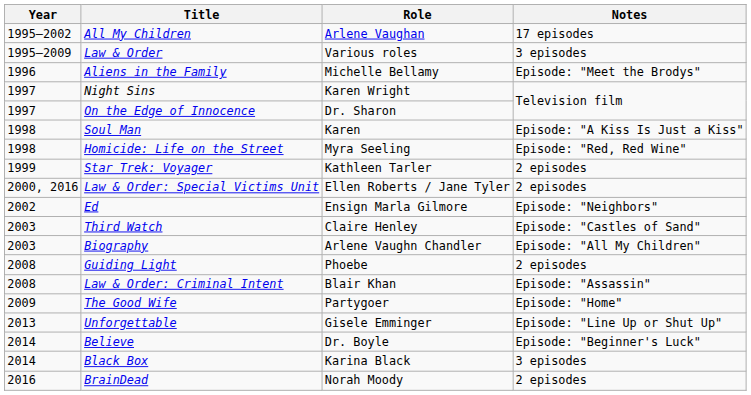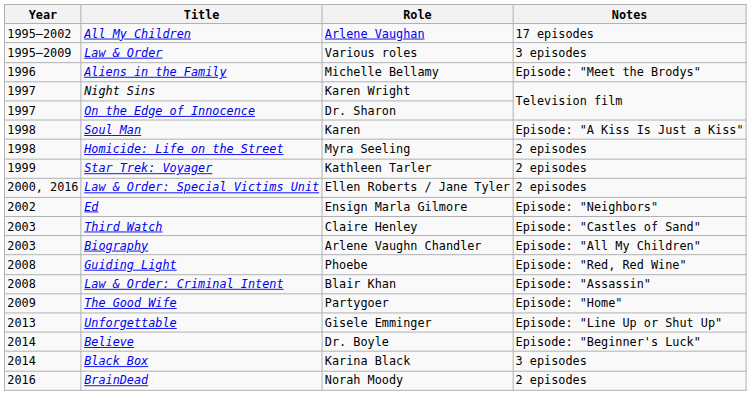Homicide: Life on the Street | Notes: Episode: "Red, Red Wine" -> 2 episodes
Guiding Light | Notes: 2 episodes -> Episode: "Red, Red Wine"
